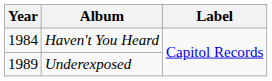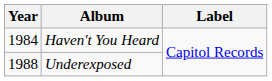Underexposed | Year: 1989 -> 1988
